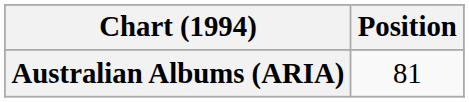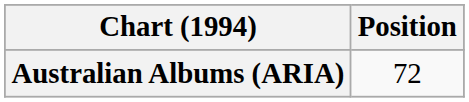Australian Albums (ARIA) | Position: 81 -> 72
